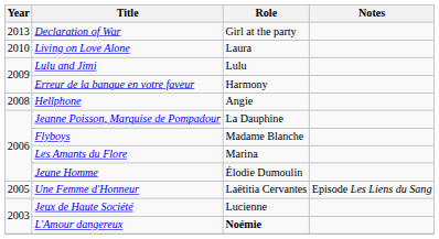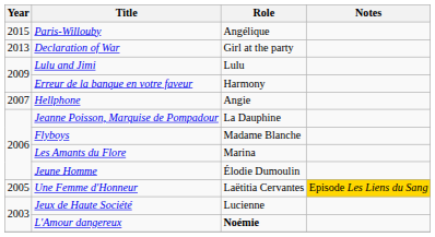+ row: 2015 | Paris-Willouby | Angélique
- row: 2010 | Living on Love Alone | Laura
Hellphone | Year: 2008 -> 2007
Une Femme d'Honneur | Notes: no background -> gold background
